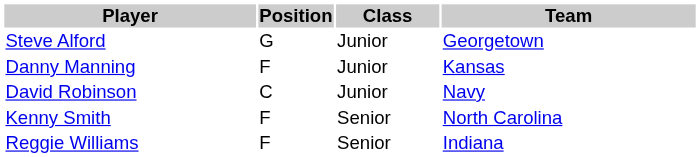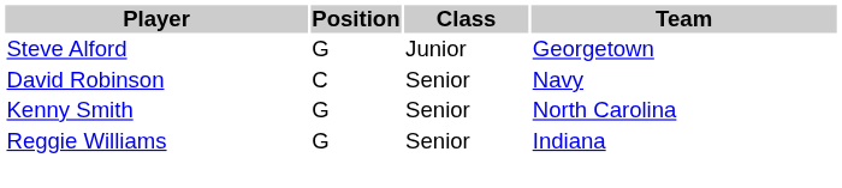- row: Danny Manning | F | Junior | Kansas
David Robinson | Class: Junior -> Senior
Kenny Smith | Position: F -> G
Reggie Williams | Position: F -> G
